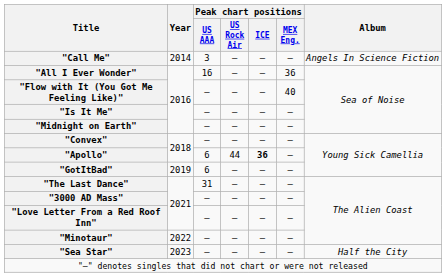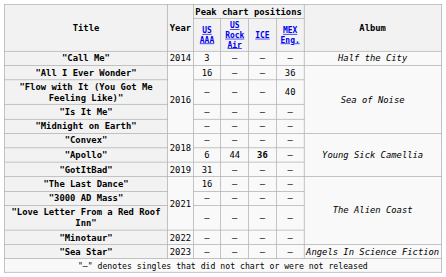"Call Me" | Album: Angels In Science Fiction -> Half the City
"GotItBad" | Peak chart positions / US AAA: 6 -> 31
"The Last Dance" | Peak chart positions / US AAA: 31 -> 16
"Sea Star" | Album: Half the City -> Angels In Science Fiction
